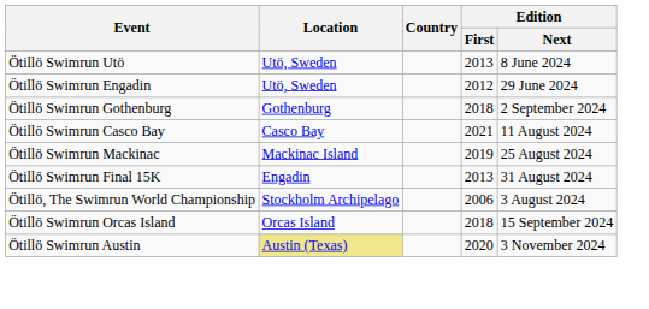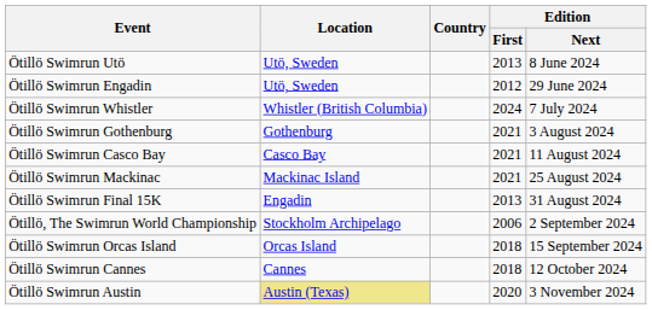+ row: Ötillö Swimrun Whistler | Whistler (British Columbia) | 2024 | 7 July 2024
Ötillö Swimrun Gothenburg | Edition / First: 2018 -> 2021
Ötillö Swimrun Gothenburg | Edition / Next: 2 September 2024 -> 3 August 2024
Ötillö Swimrun Mackinac | Edition / First: 2019 -> 2021
Ötillö, The Swimrun World Championship | Edition / Next: 3 August 2024 -> 2 September 2024
+ row: Ötillö Swimrun Cannes | Cannes | 2018 | 12 October 2024
